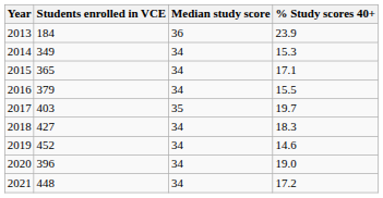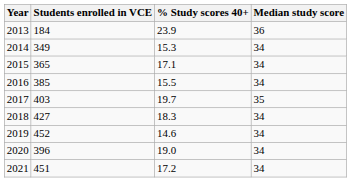columns swapped: Median study score <-> % Study scores 40+
2016 | Students enrolled in VCE: 379 -> 385
2021 | Students enrolled in VCE: 448 -> 451
